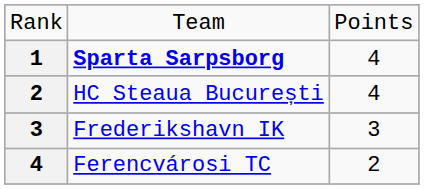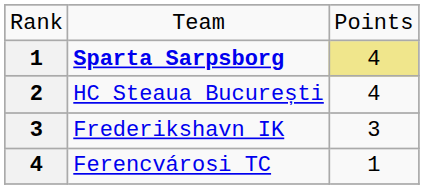Sparta Sarpsborg | column 3: no background -> khaki background
Ferencvárosi TC | column 3: 2 -> 1
